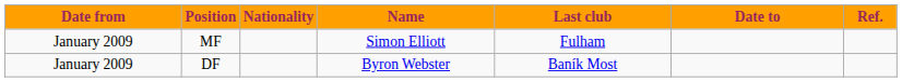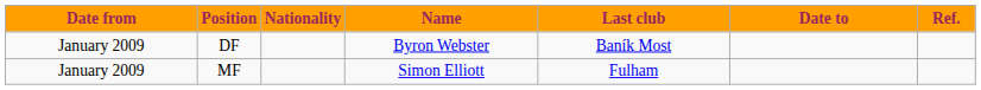rows swapped: DF <-> MF
